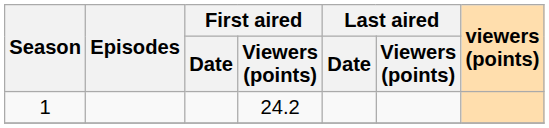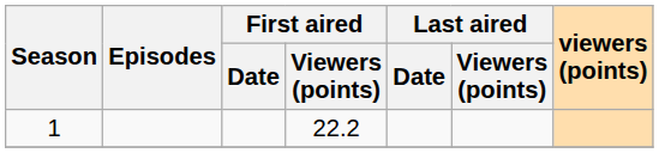1 | First aired / Viewers (points): 24.2 -> 22.2
